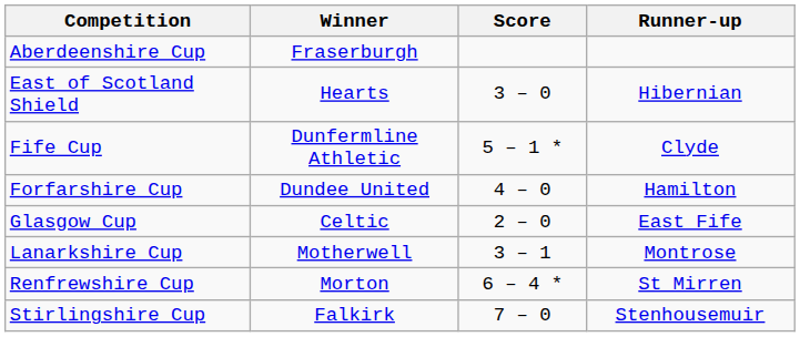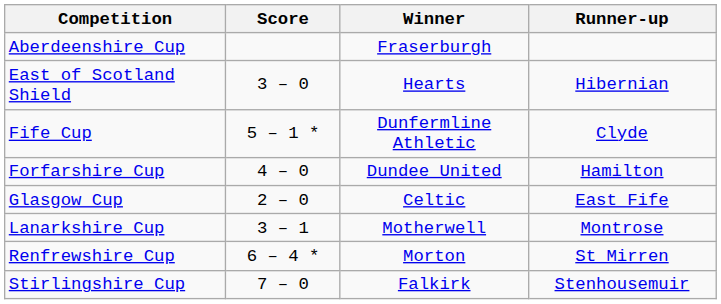columns swapped: Winner <-> Score
